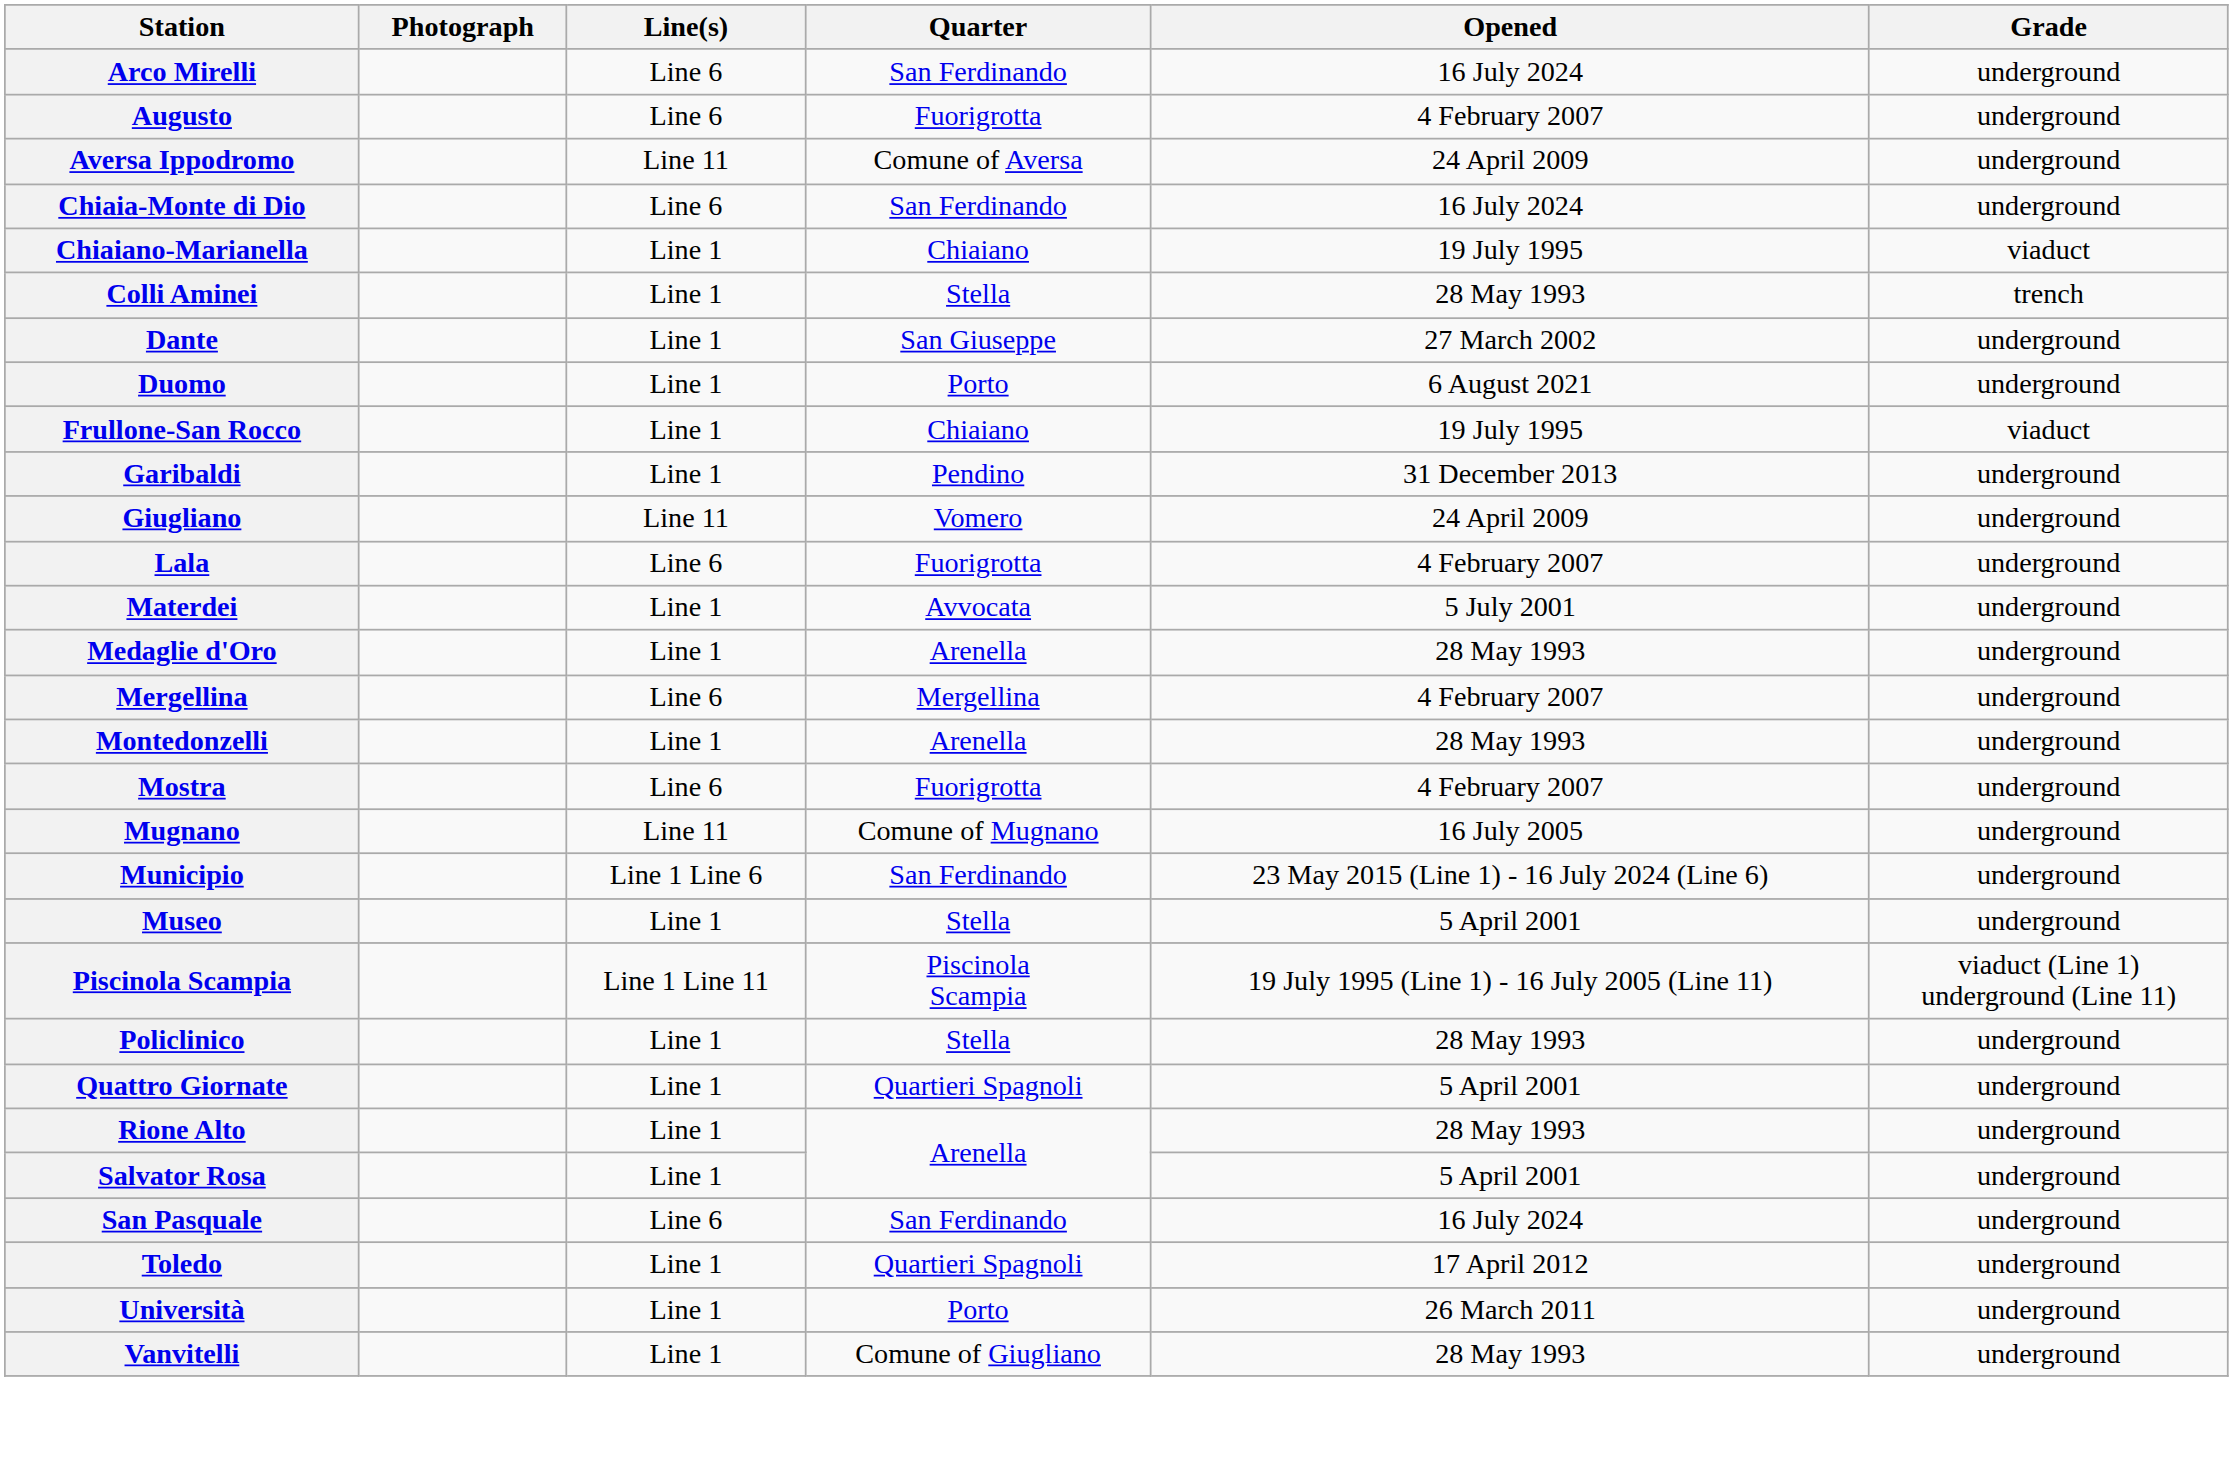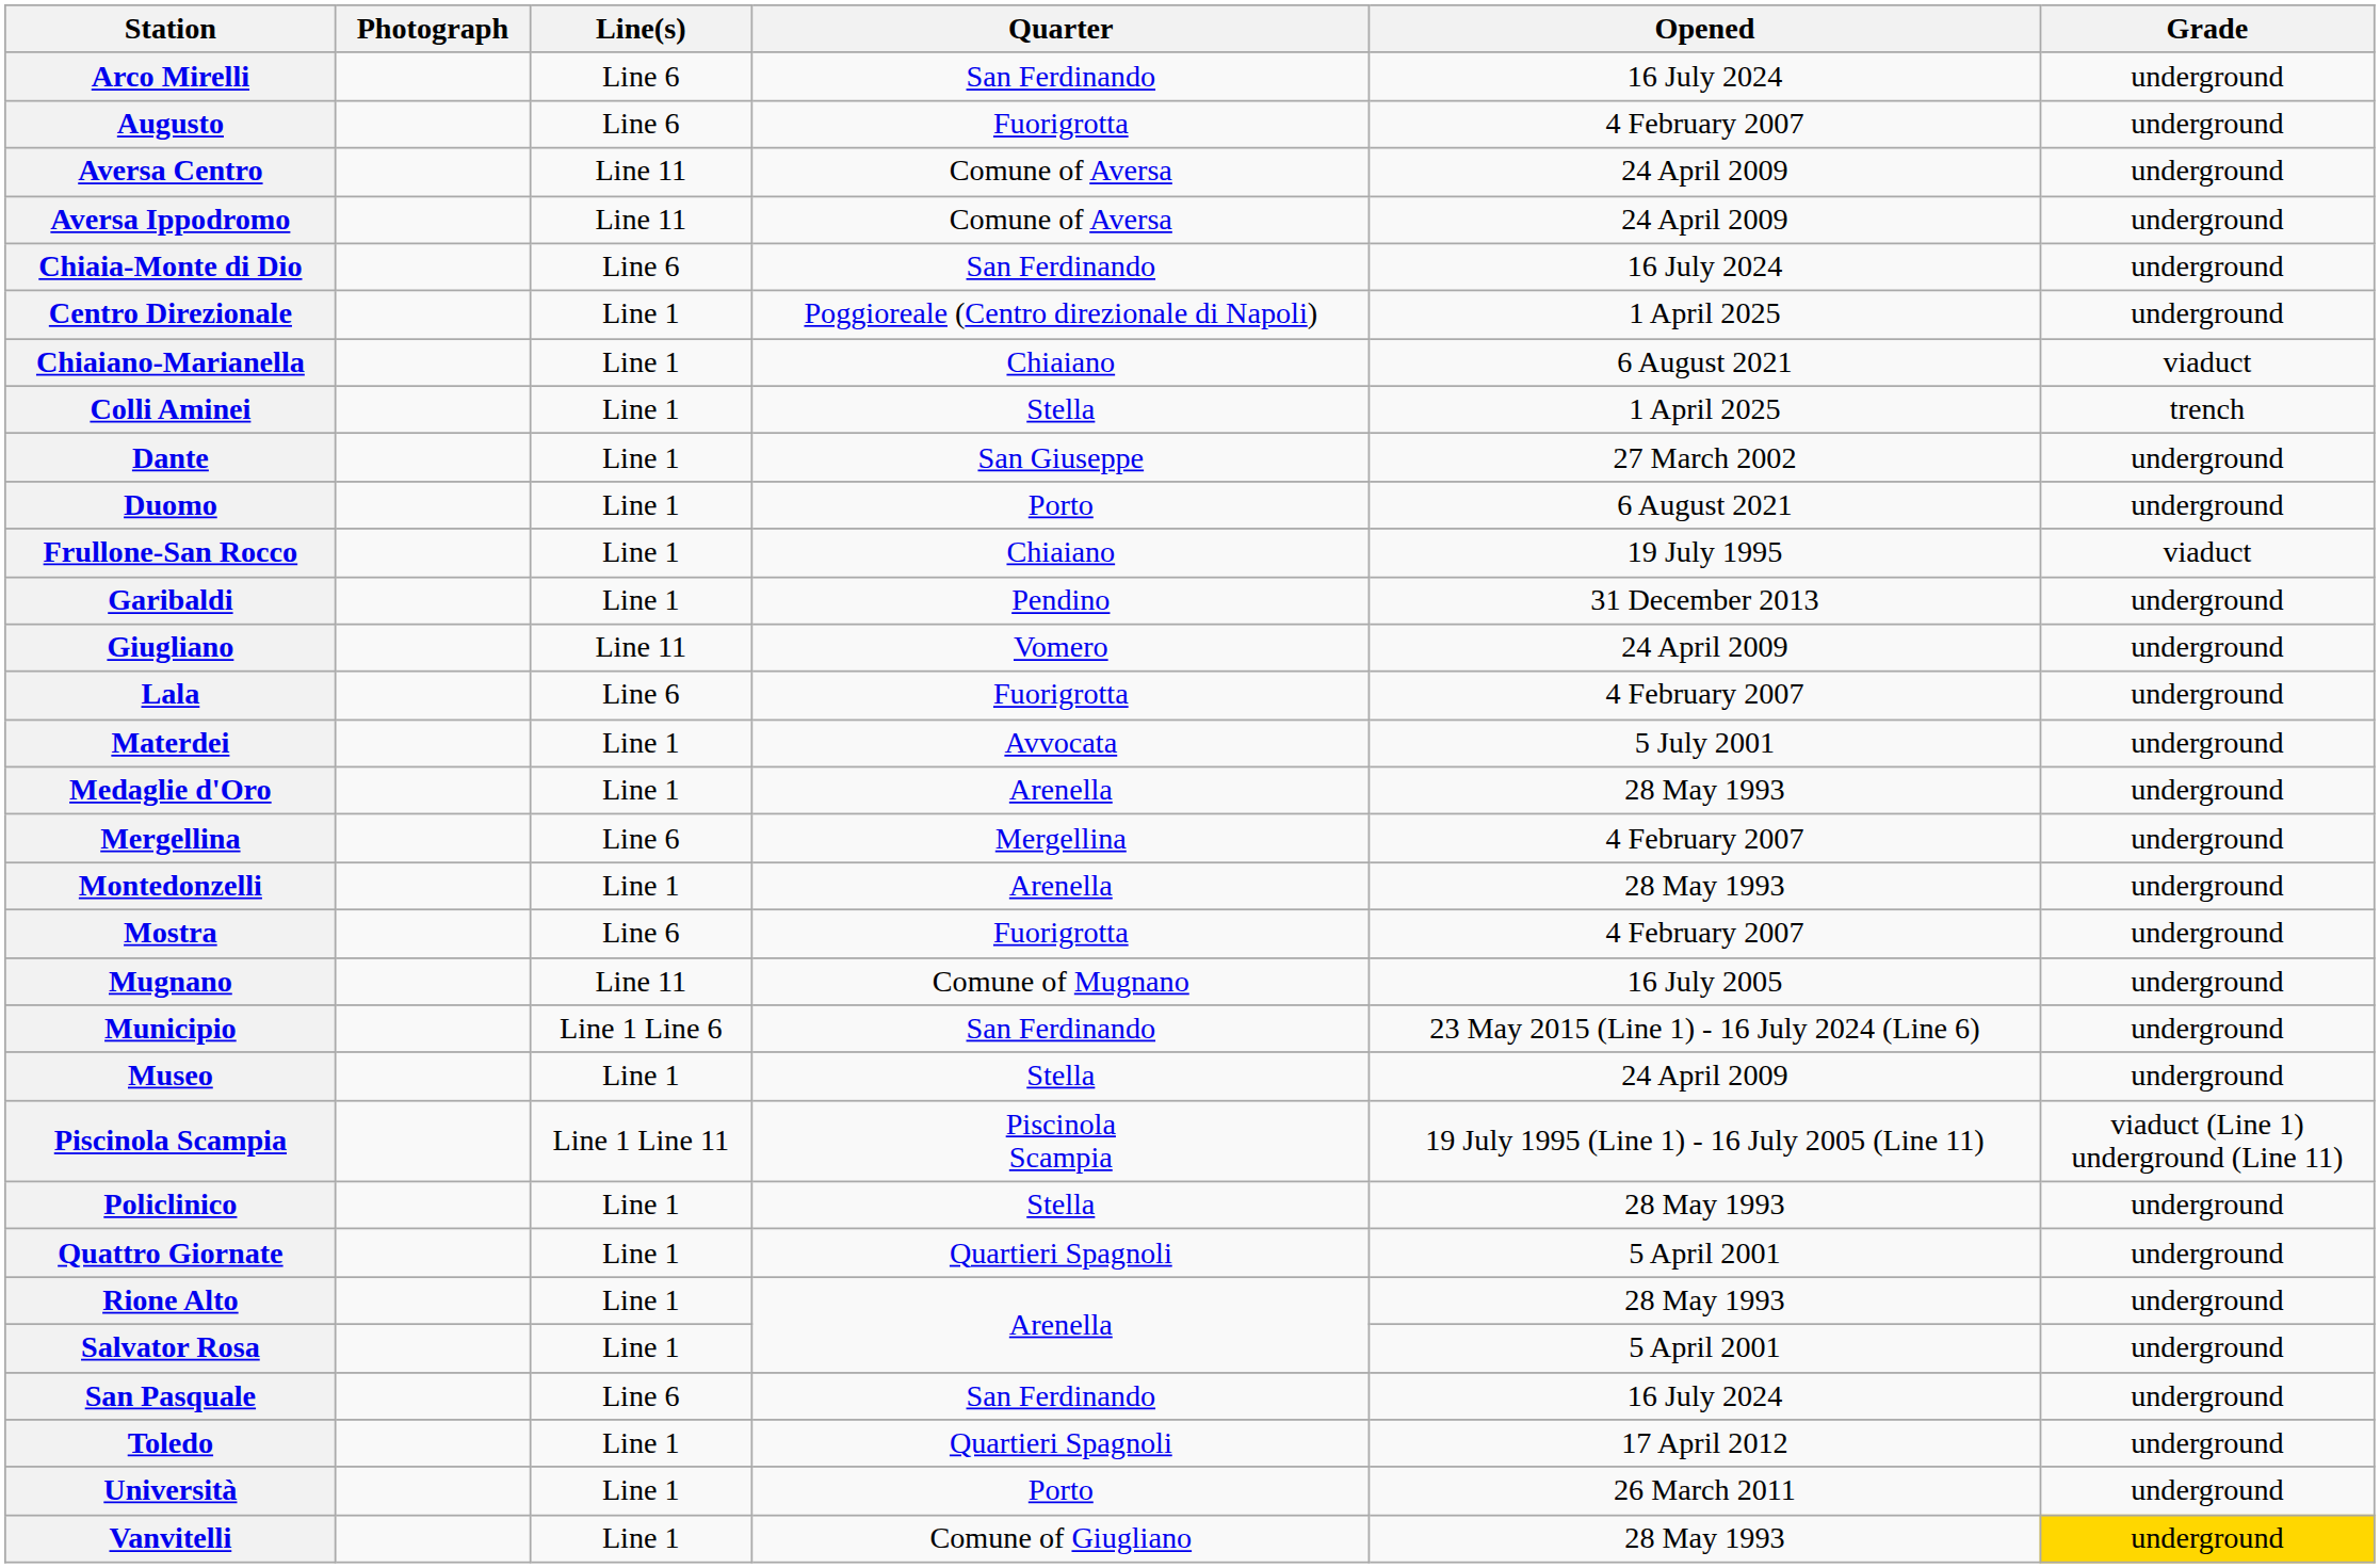+ row: Aversa Centro | Line 11 | Comune of Aversa | 24 April 2009 | underground
+ row: Centro Direzionale | Line 1 | Poggioreale (Centro direzionale di Napoli) | 1 April 2025 | underground
Chiaiano-Marianella | Opened: 19 July 1995 -> 6 August 2021
Colli Aminei | Opened: 28 May 1993 -> 1 April 2025
Museo | Opened: 5 April 2001 -> 24 April 2009
Vanvitelli | Grade: no background -> gold background
